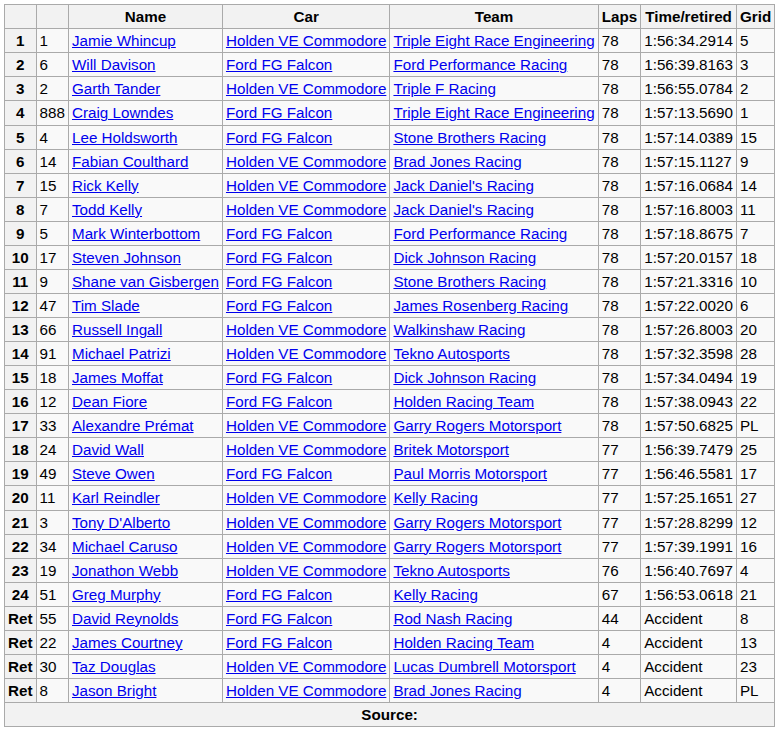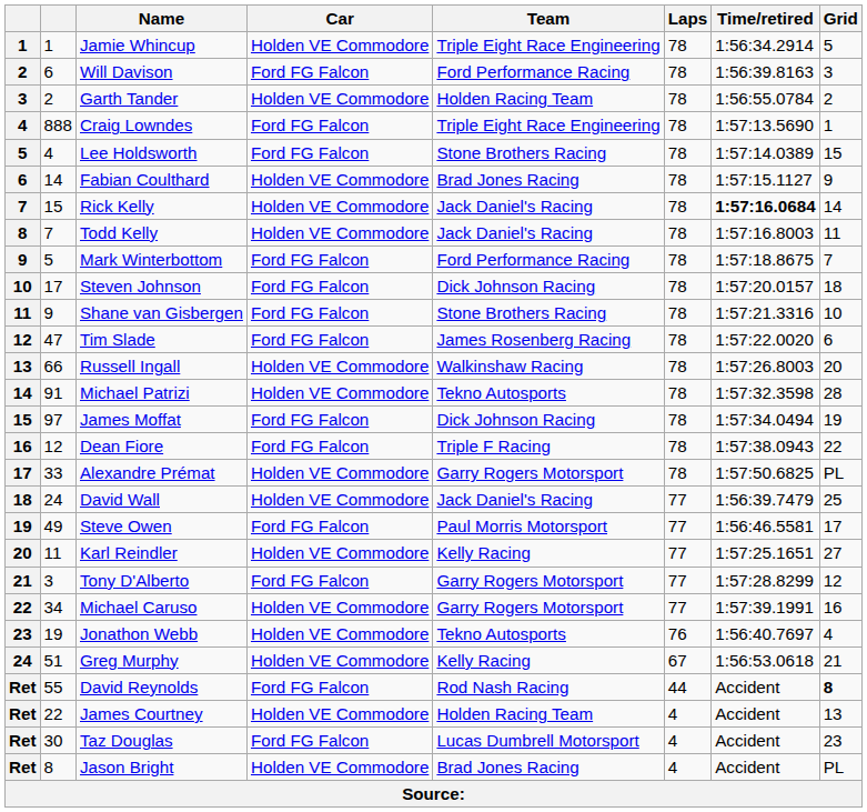Garth Tander | Team: Triple F Racing -> Holden Racing Team
Rick Kelly | Time/retired: normal -> bold
James Moffat | column 2: 18 -> 97
Dean Fiore | Team: Holden Racing Team -> Triple F Racing
David Wall | Team: Britek Motorsport -> Jack Daniel's Racing
Tony D'Alberto | Car: Holden VE Commodore -> Ford FG Falcon
Greg Murphy | Car: Ford FG Falcon -> Holden VE Commodore
David Reynolds | Grid: normal -> bold
James Courtney | Car: Ford FG Falcon -> Holden VE Commodore
Taz Douglas | Car: Holden VE Commodore -> Ford FG Falcon
